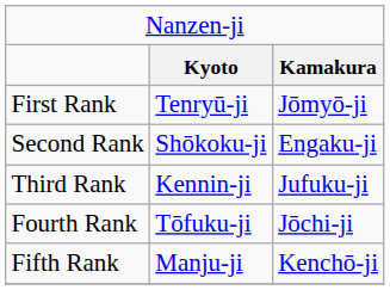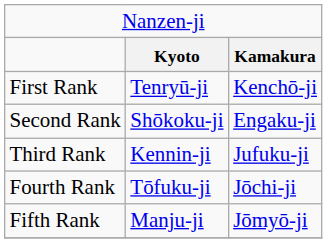First Rank | column 3: Jōmyō-ji -> Kenchō-ji
Fifth Rank | column 3: Kenchō-ji -> Jōmyō-ji
